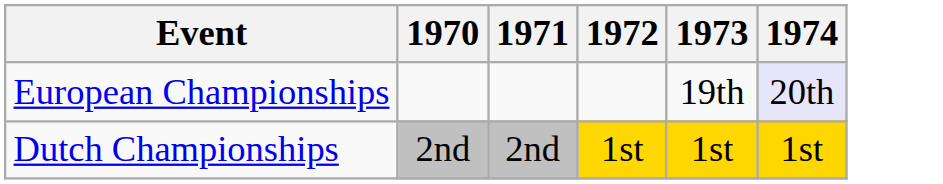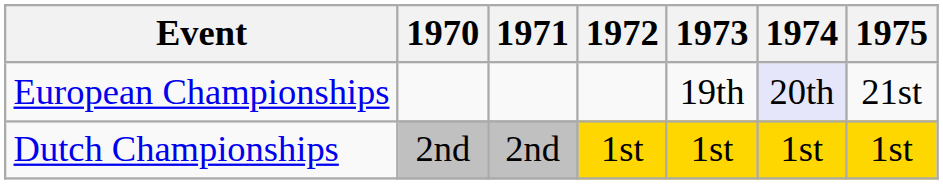+ column: 1975 | 21st | 1st
